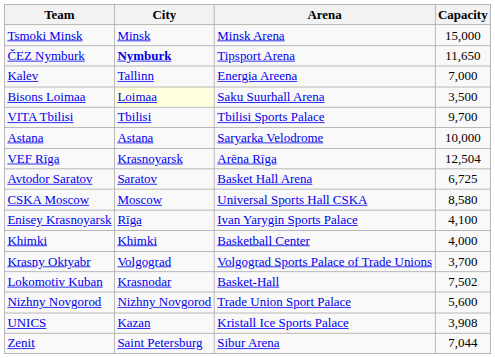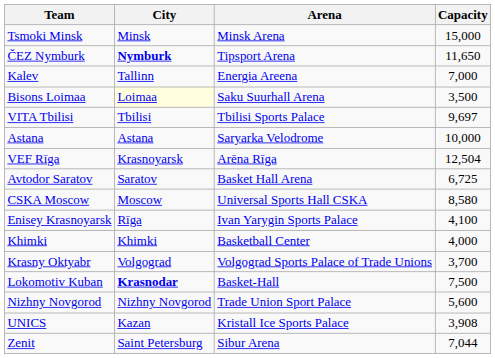VITA Tbilisi | Capacity: 9,700 -> 9,697
Lokomotiv Kuban | City: normal -> bold
Lokomotiv Kuban | Capacity: 7,502 -> 7,500
